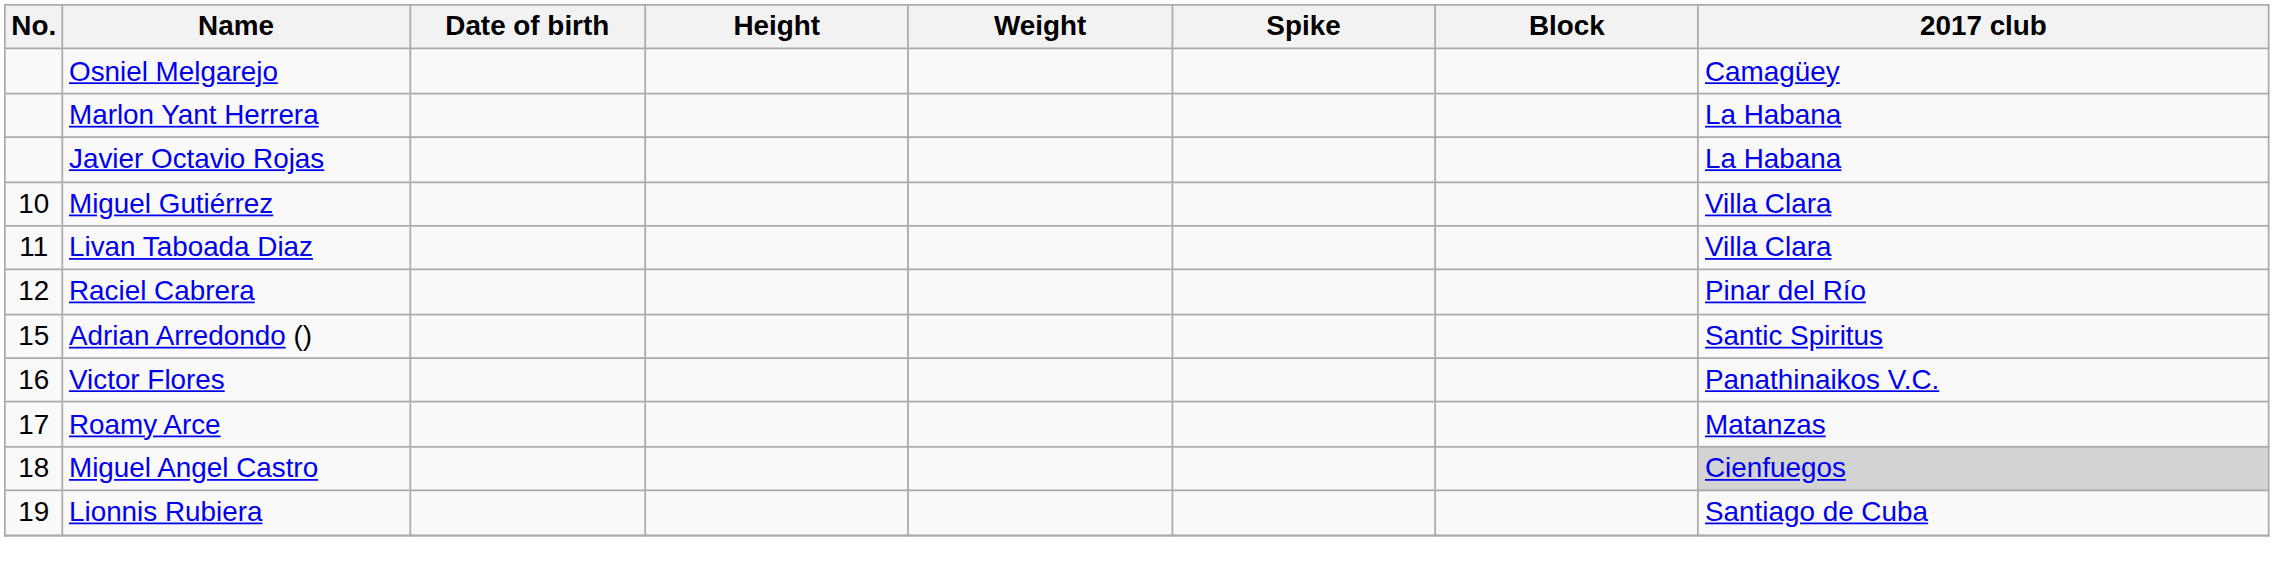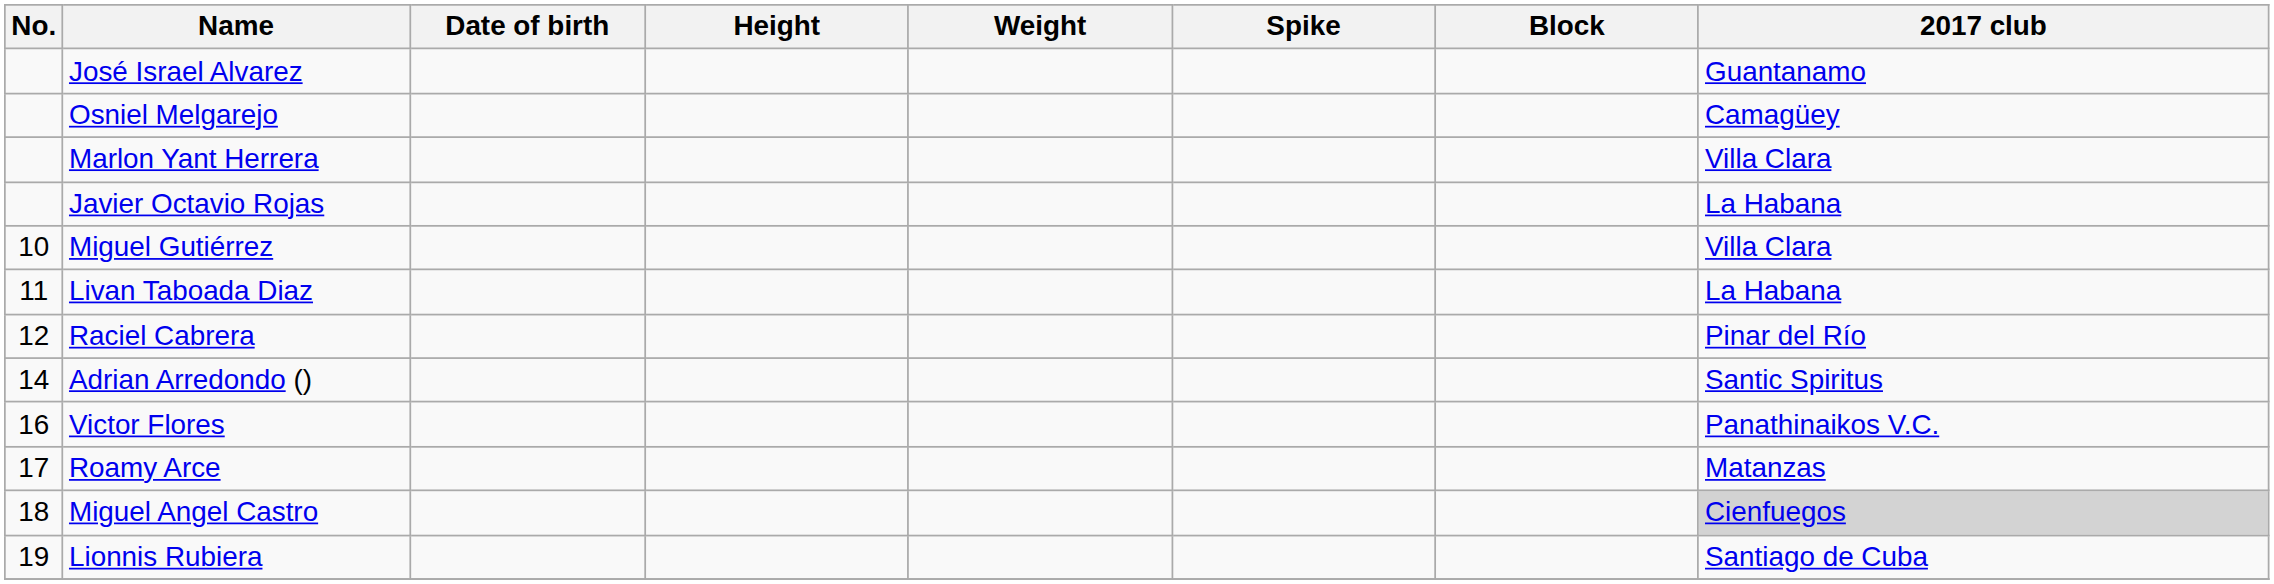+ row: José Israel Alvarez | Guantanamo
Marlon Yant Herrera | 2017 club: La Habana -> Villa Clara
Livan Taboada Diaz | 2017 club: Villa Clara -> La Habana
Adrian Arredondo () | No.: 15 -> 14
